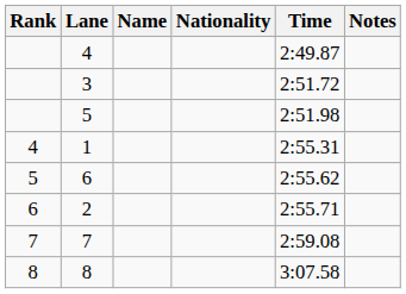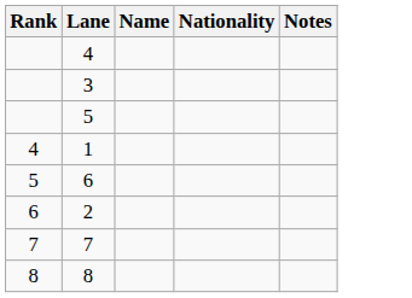- column: Time | 2:49.87 | 2:51.72 | 2:51.98 | 2:55.31 | 2:55.62 | 2:55.71 | 2:59.08 | 3:07.58
